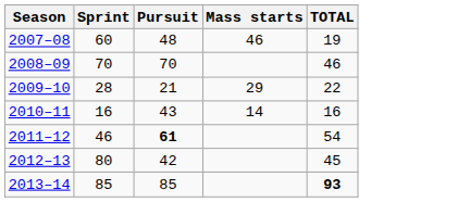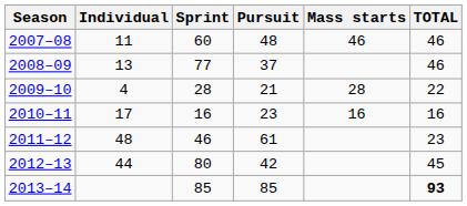+ column: Individual | 11 | 13 | 4 | 17 | 48 | 44
2007–08 | TOTAL: 19 -> 46
2008–09 | Sprint: 70 -> 77
2008–09 | Pursuit: 70 -> 37
2009–10 | Mass starts: 29 -> 28
2010–11 | Pursuit: 43 -> 23
2010–11 | Mass starts: 14 -> 16
2011–12 | Pursuit: bold -> normal
2011–12 | TOTAL: 54 -> 23
